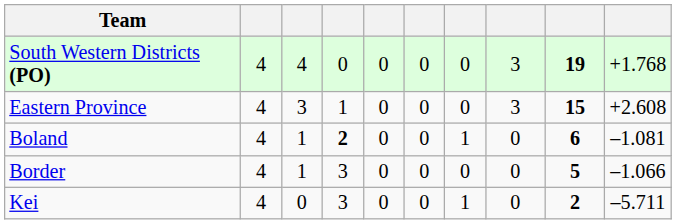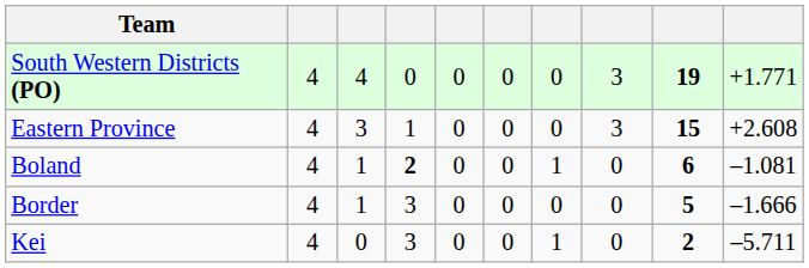South Western Districts (PO) | column 10: +1.768 -> +1.771
Border | column 10: –1.066 -> –1.666
